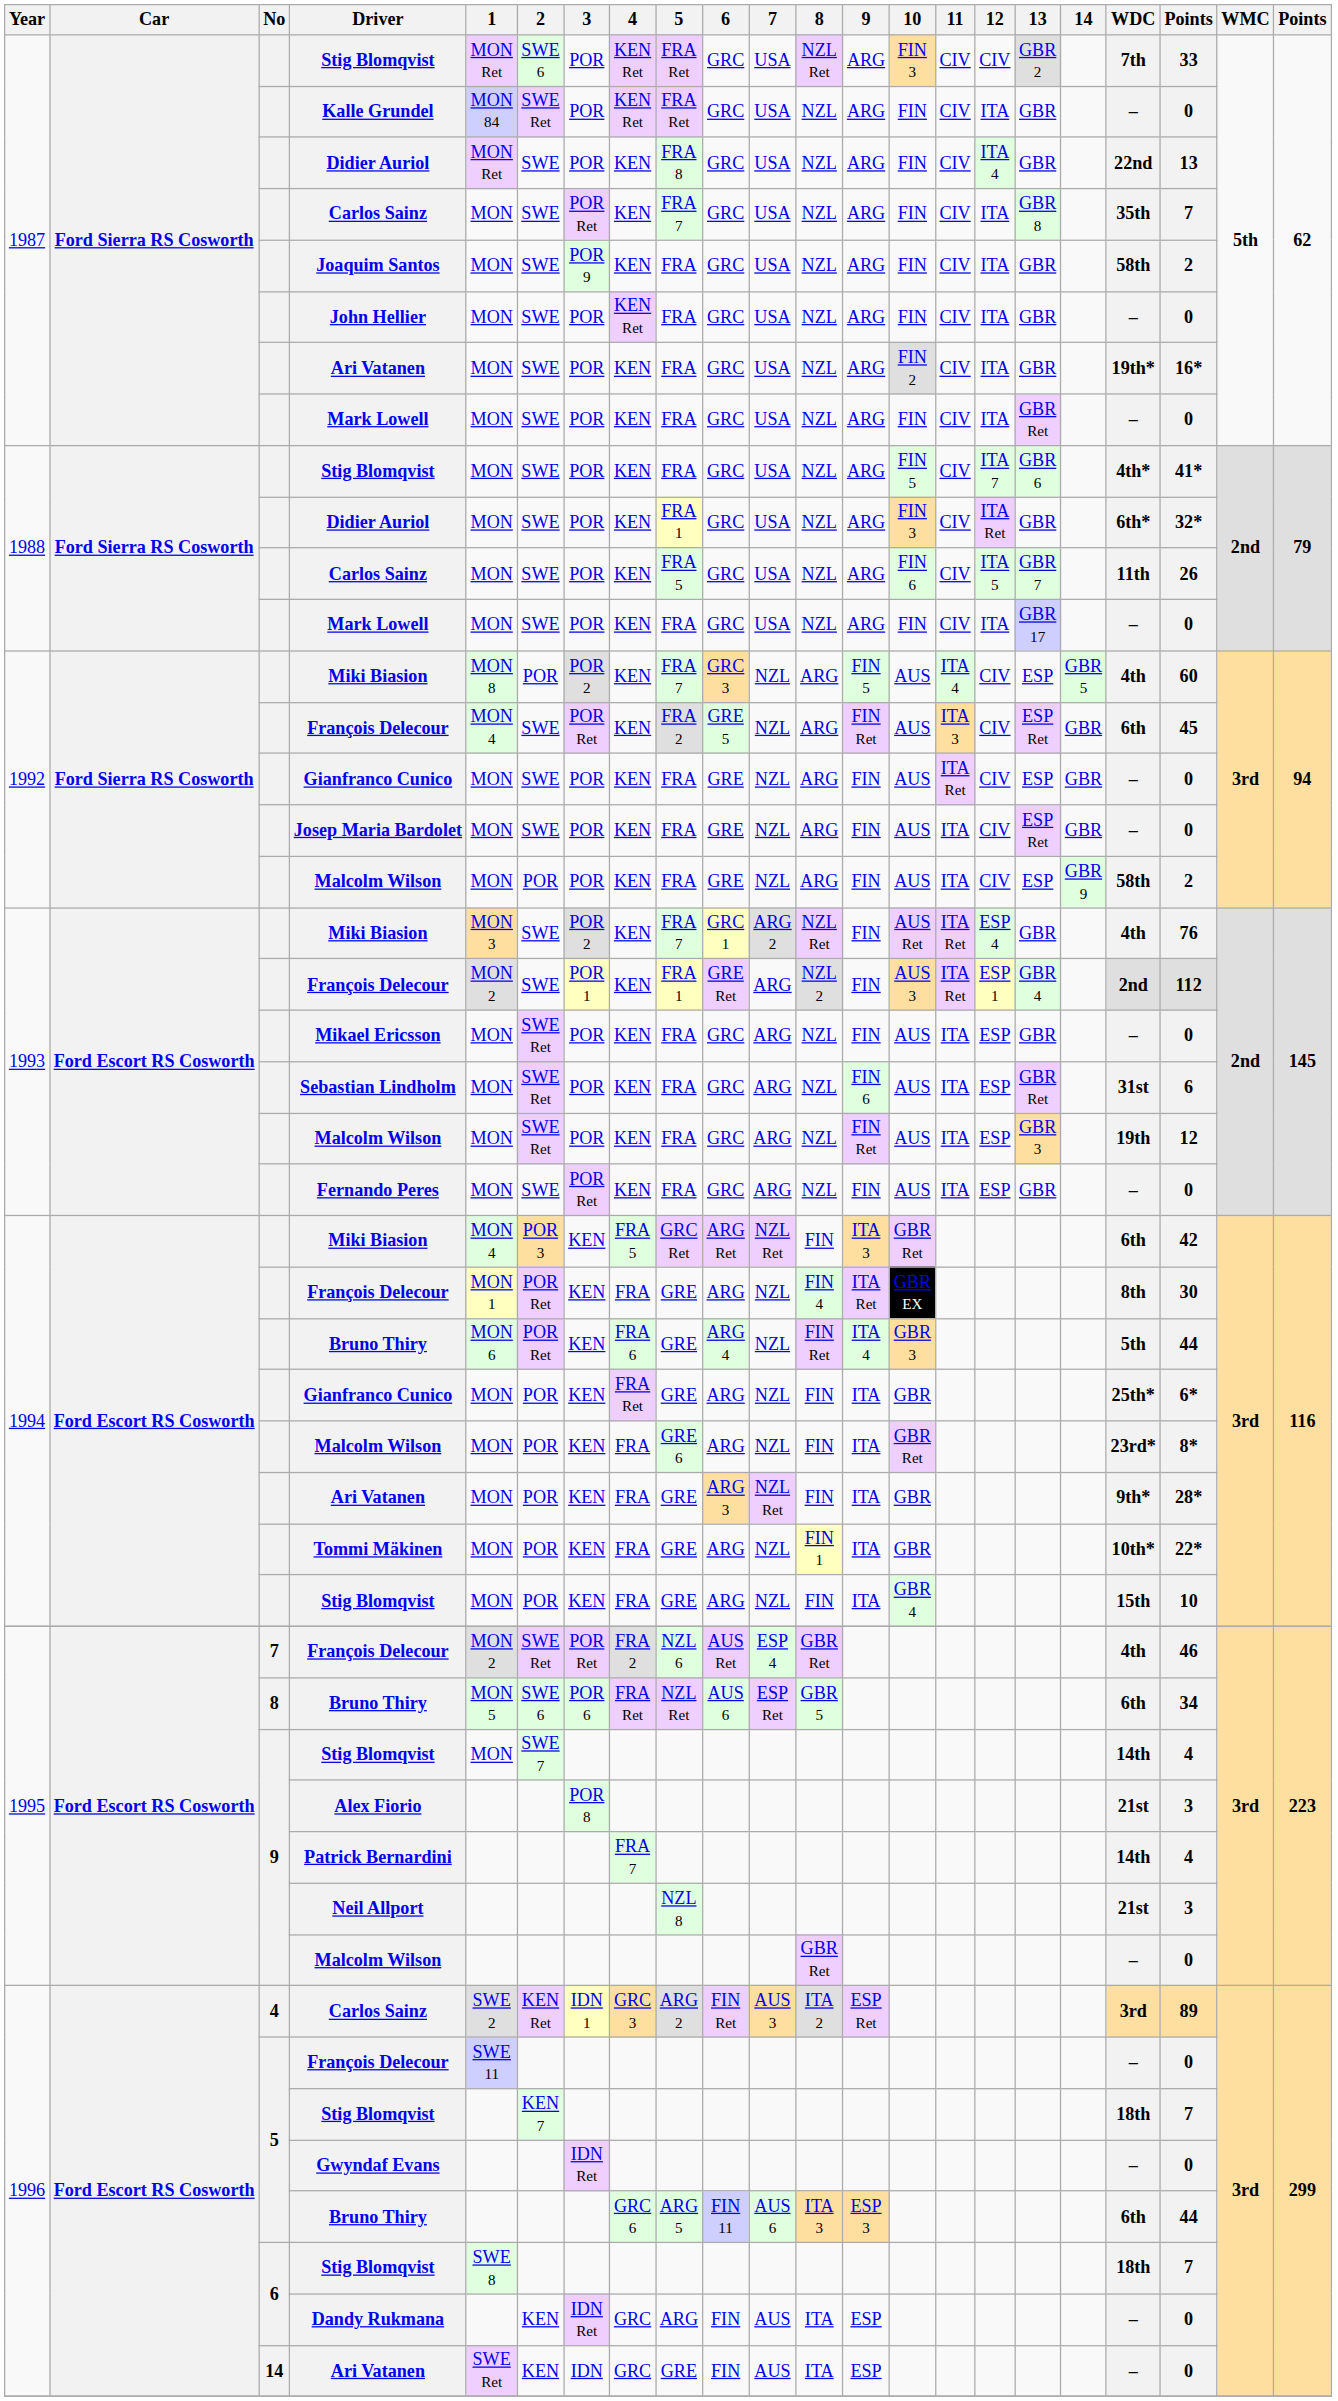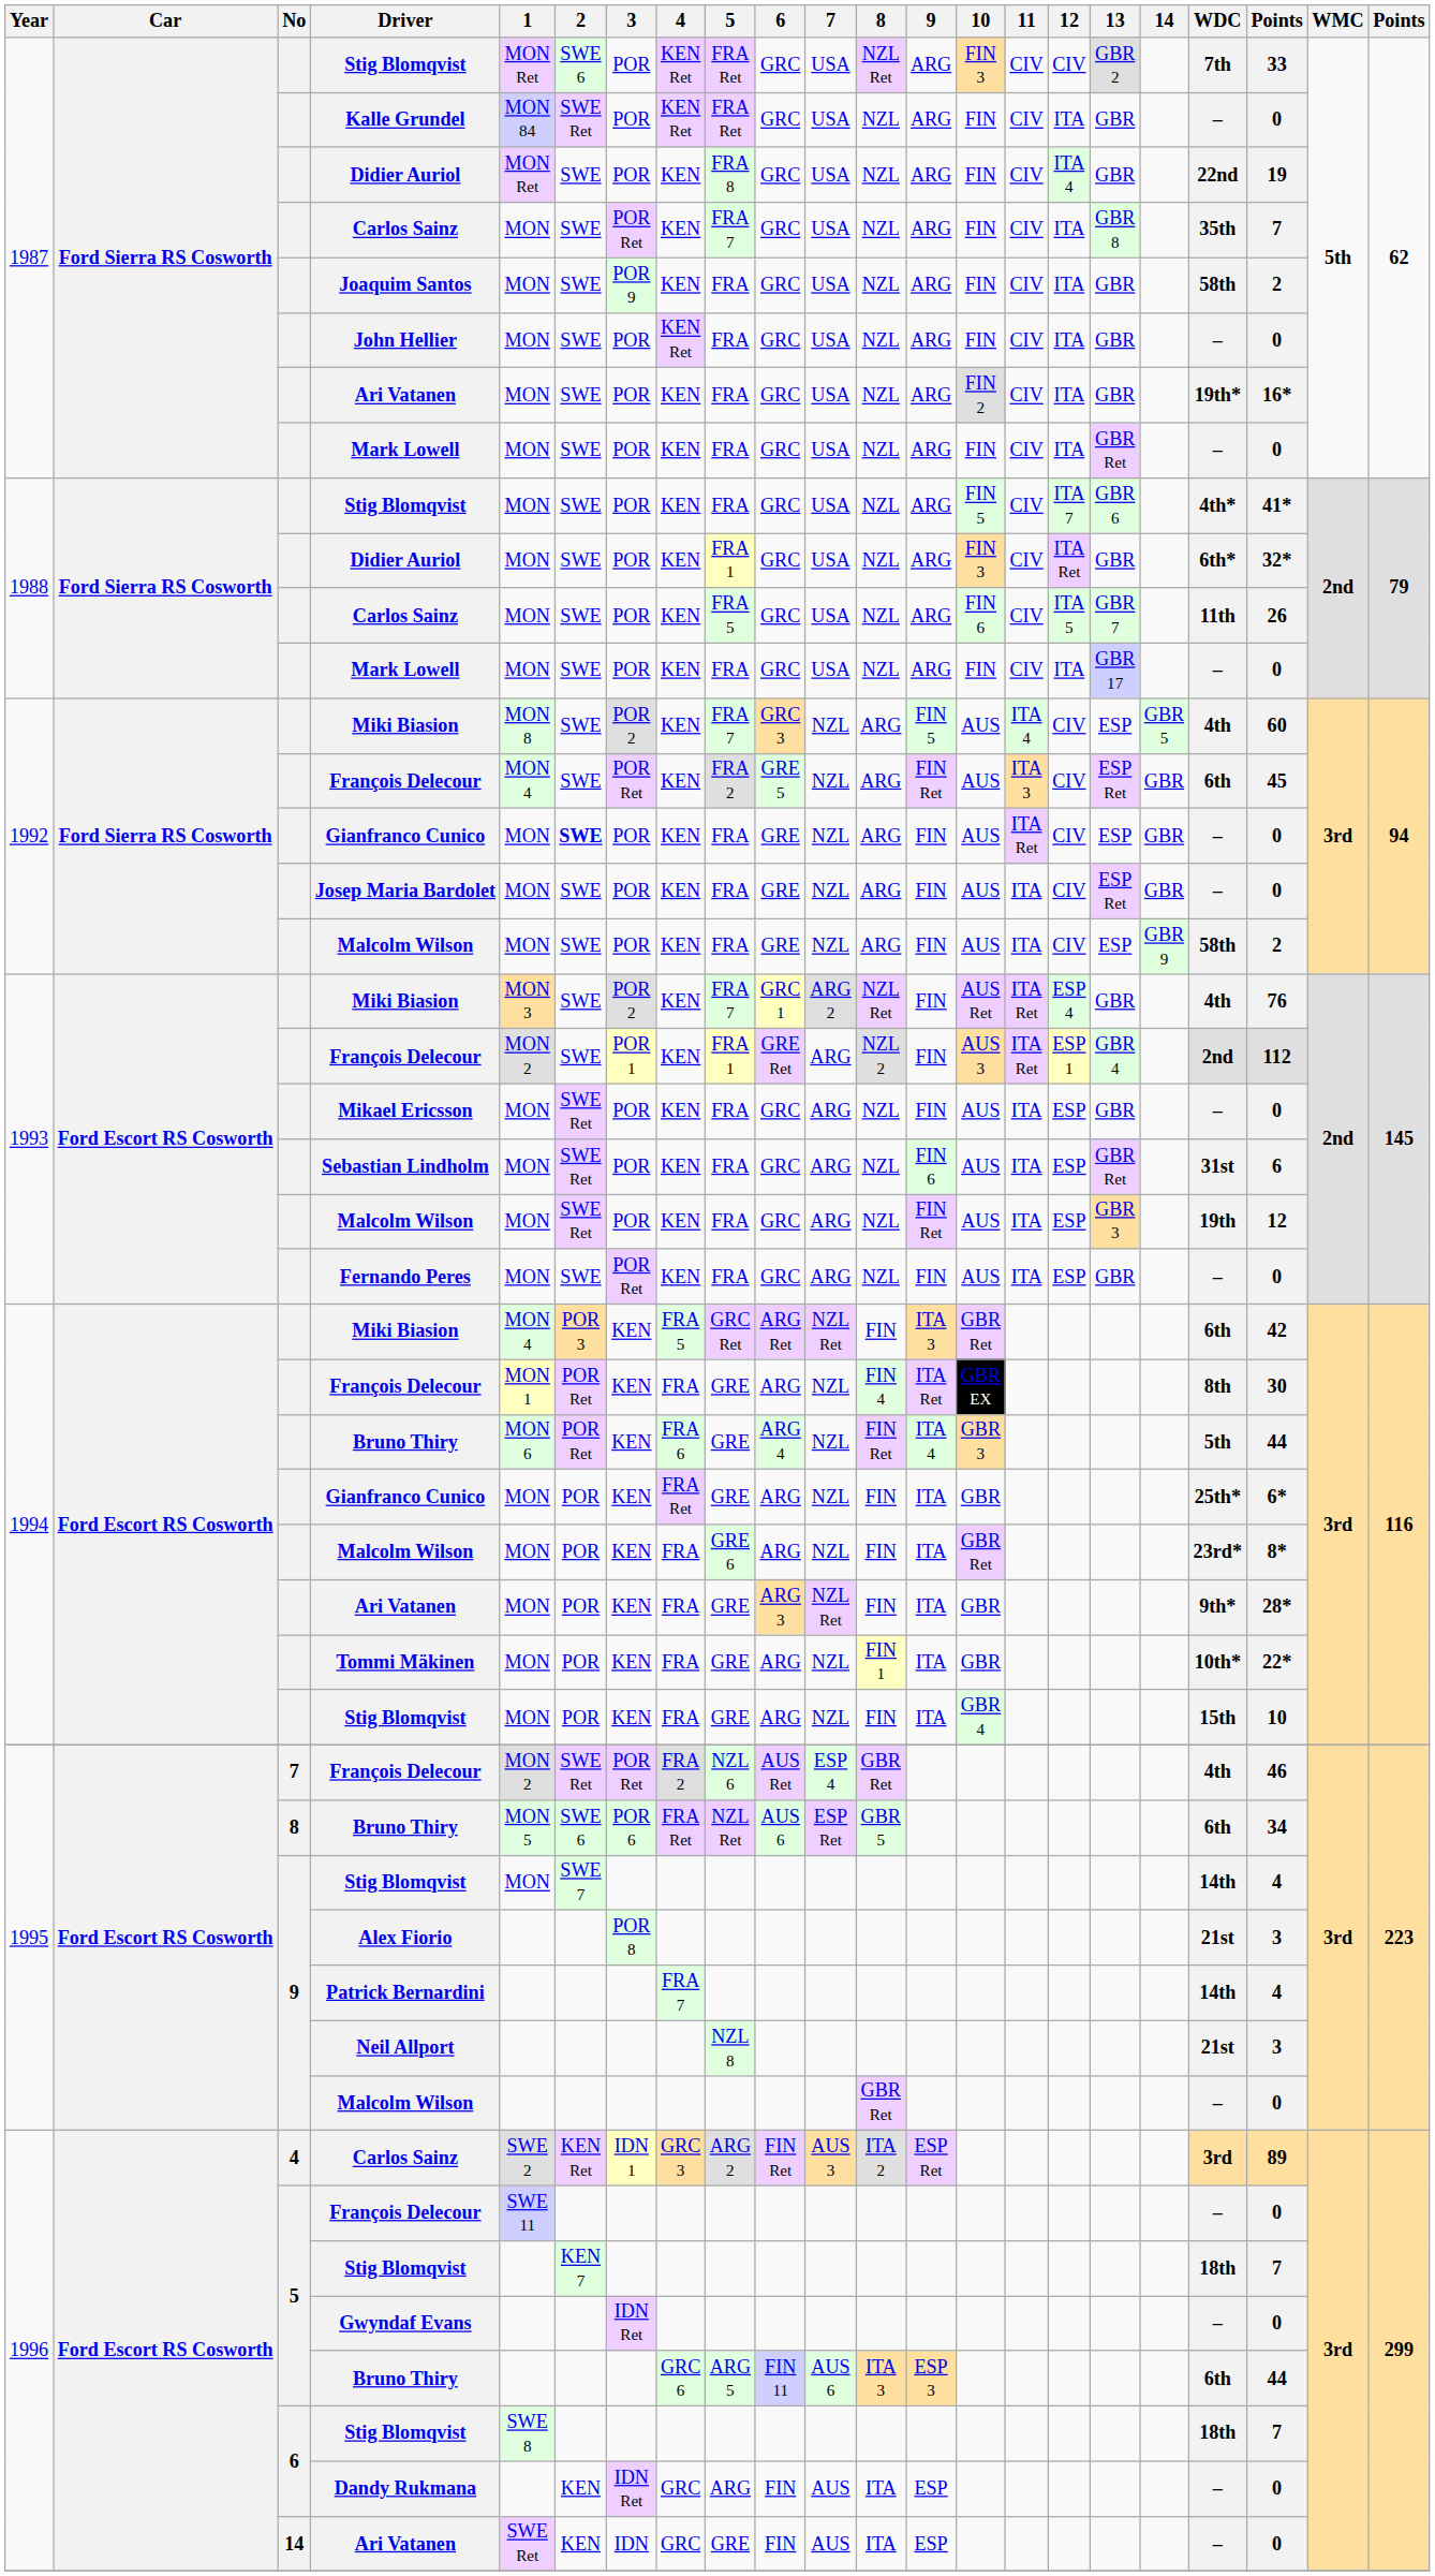1987 / Didier Auriol | column 20: 13 -> 19
1992 / Miki Biasion | 2: POR -> SWE
1992 / Gianfranco Cunico | 2: normal -> bold
1992 / Malcolm Wilson | 2: POR -> SWE
